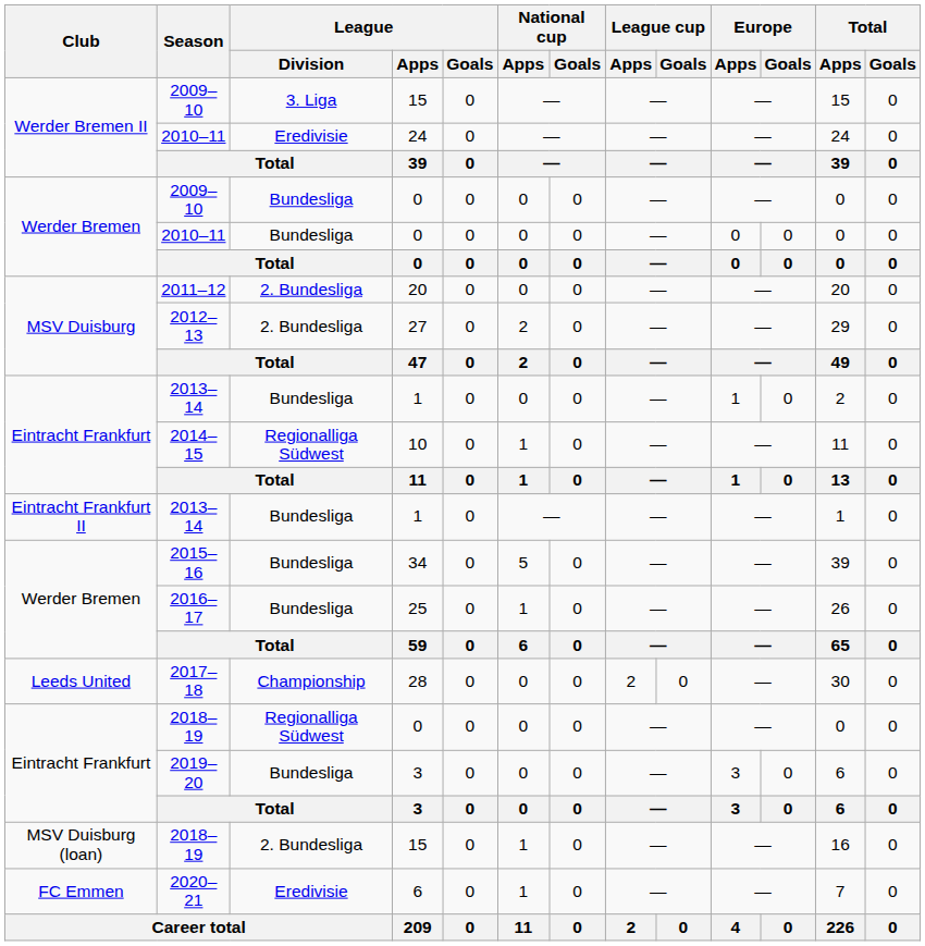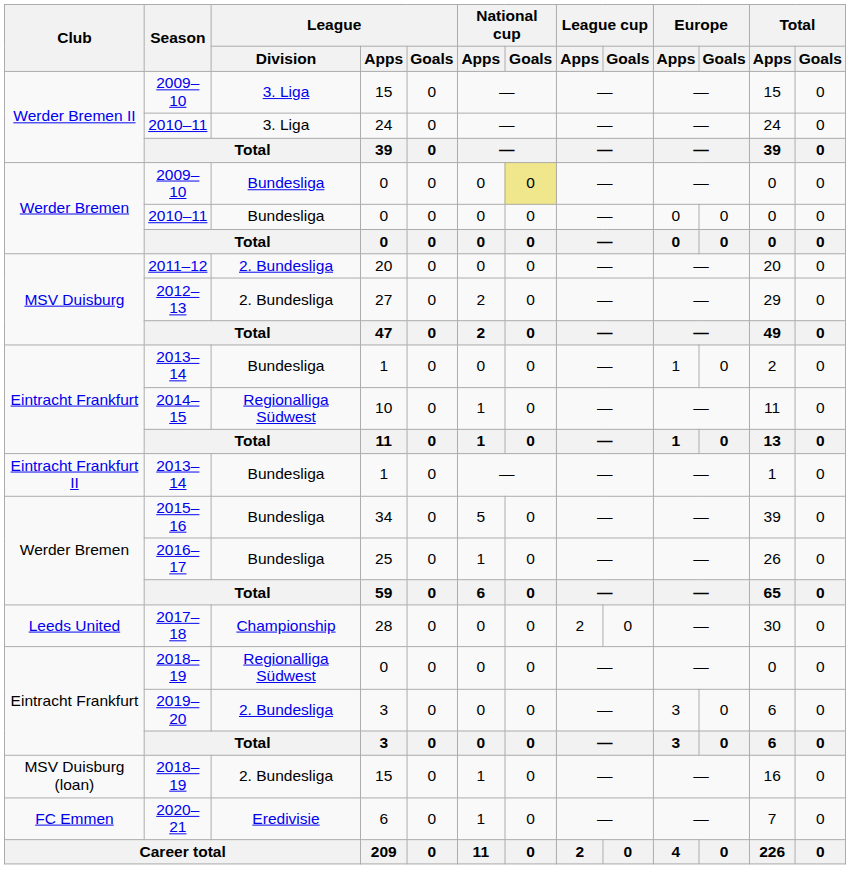Werder Bremen II / 2010–11 | League / Division: Eredivisie -> 3. Liga
Werder Bremen / 2009–10 | National cup / Goals: no background -> khaki background
2019–20 | League / Division: Bundesliga -> 2. Bundesliga
